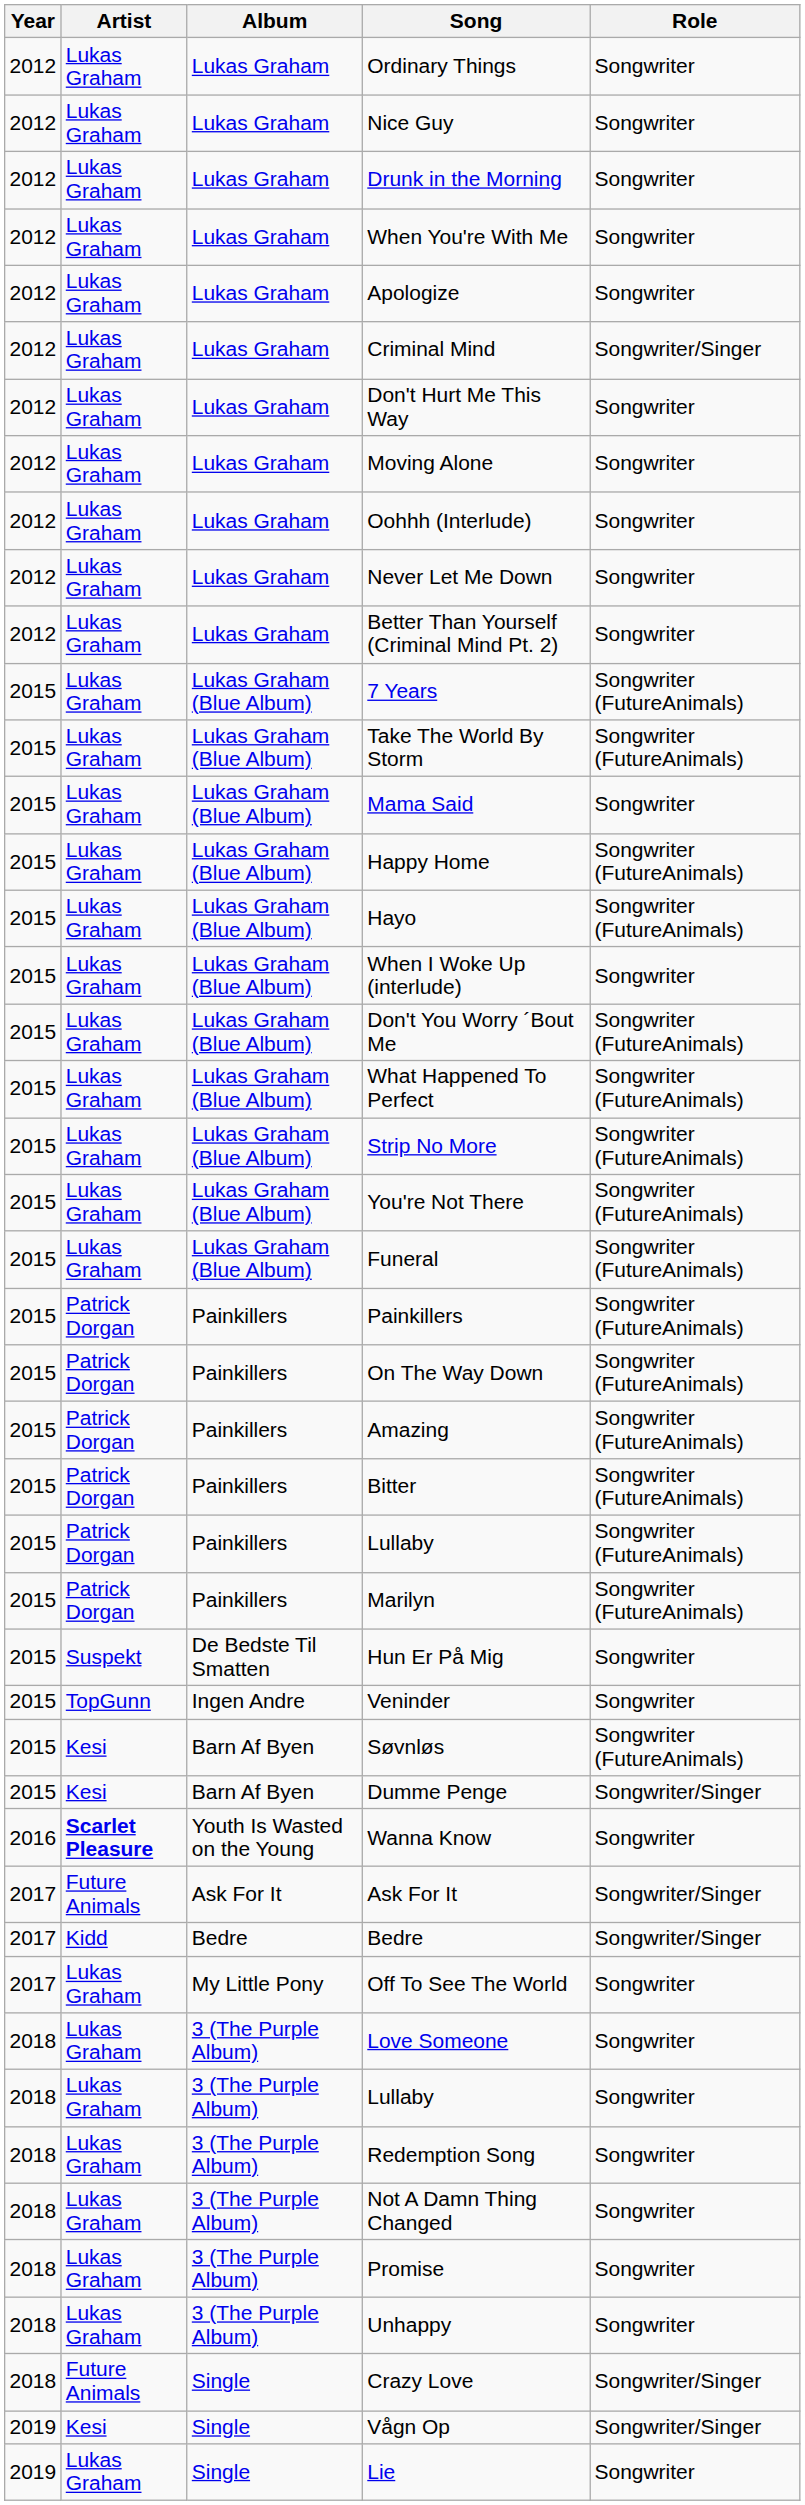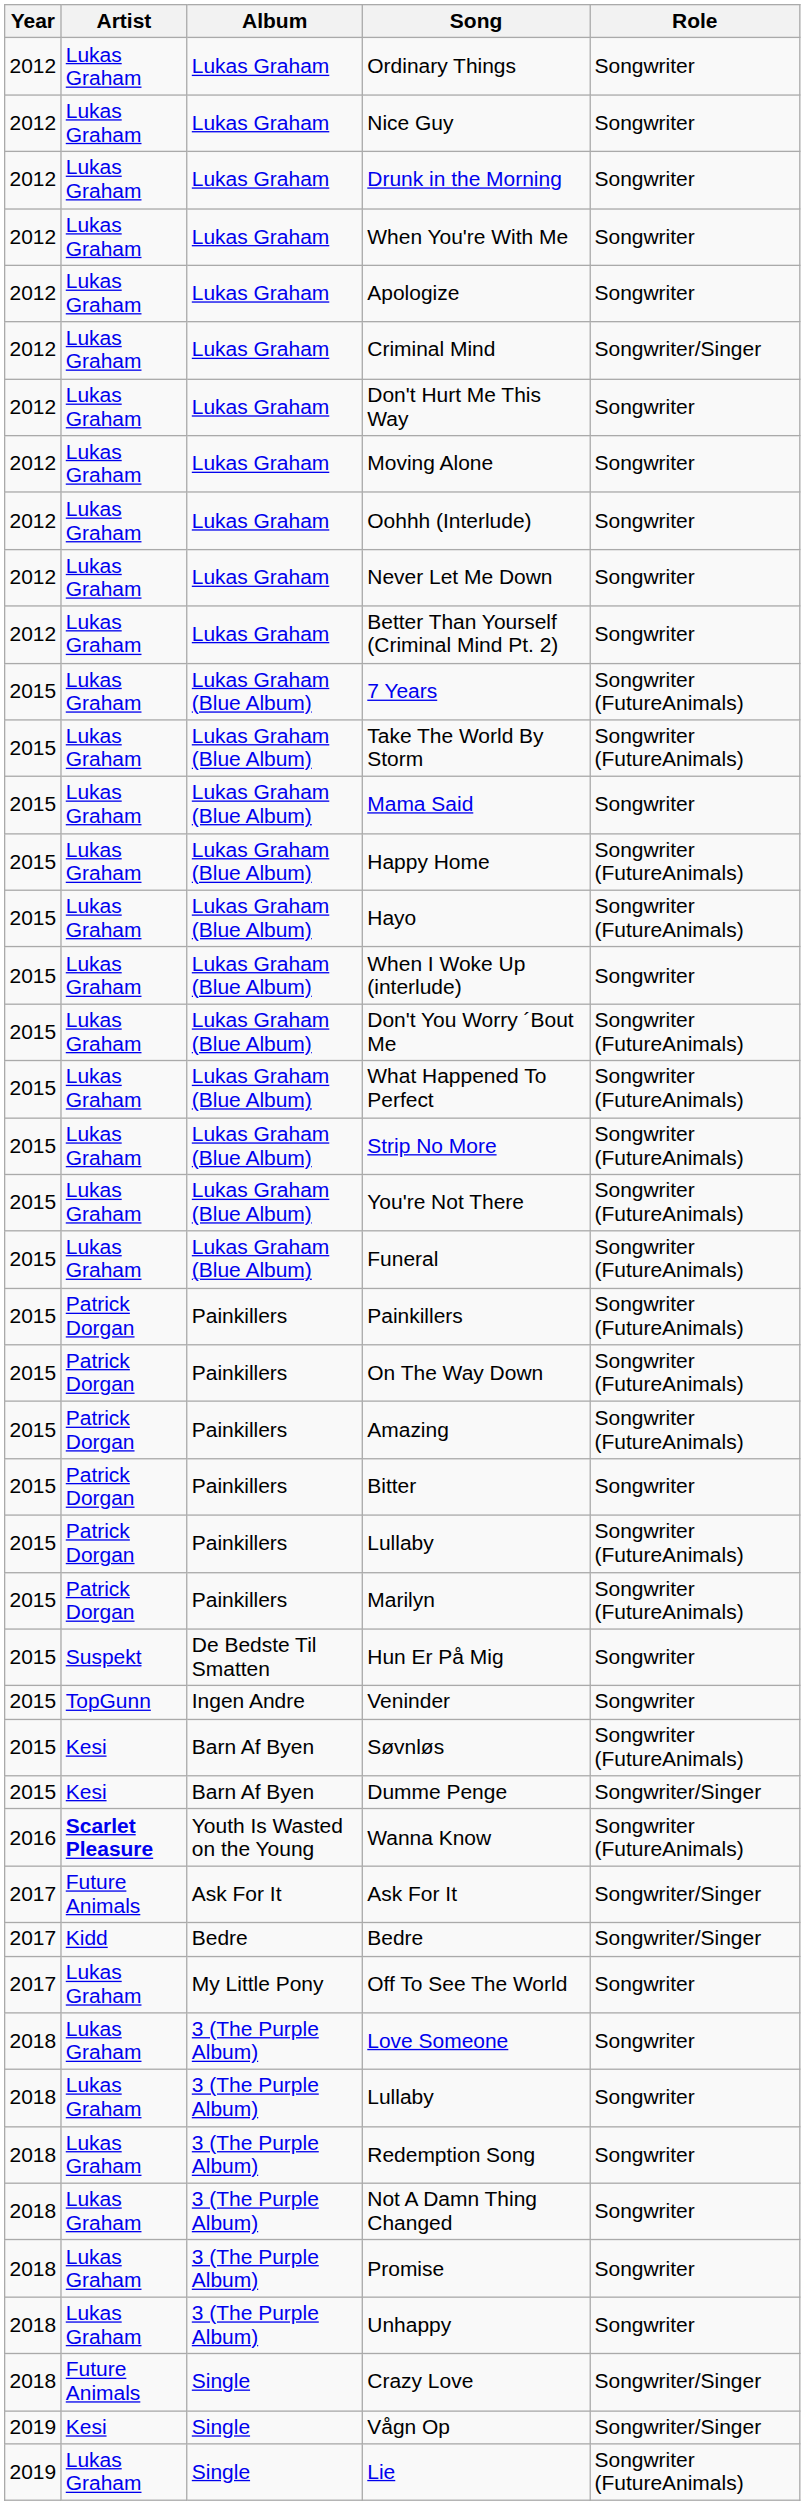Bitter | Role: Songwriter (FutureAnimals) -> Songwriter
Wanna Know | Role: Songwriter -> Songwriter (FutureAnimals)
Lie | Role: Songwriter -> Songwriter (FutureAnimals)
